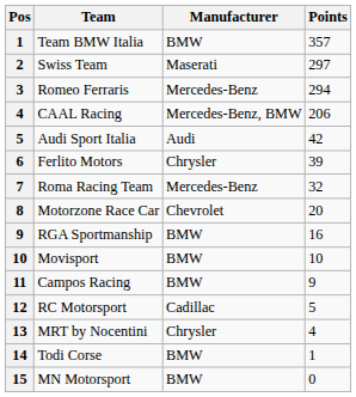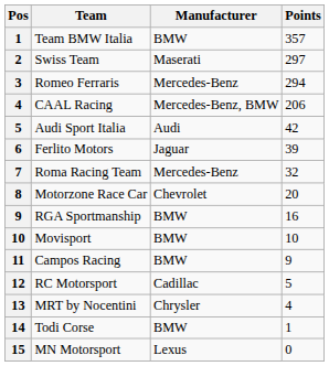Ferlito Motors | Manufacturer: Chrysler -> Jaguar
MN Motorsport | Manufacturer: BMW -> Lexus
